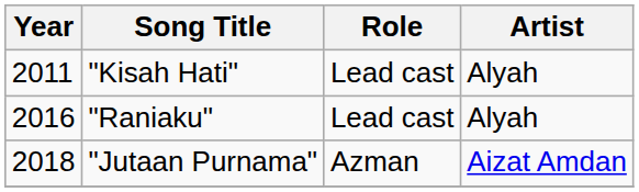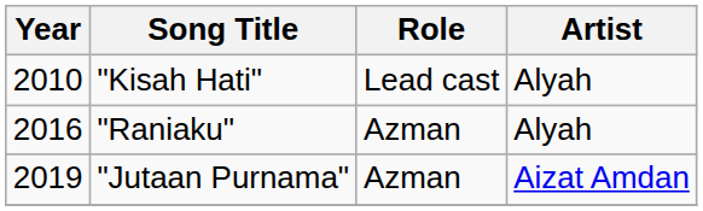"Kisah Hati" | Year: 2011 -> 2010
"Raniaku" | Role: Lead cast -> Azman
"Jutaan Purnama" | Year: 2018 -> 2019
